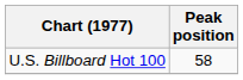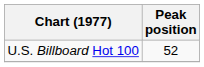U.S. Billboard Hot 100 | Peak position: 58 -> 52
